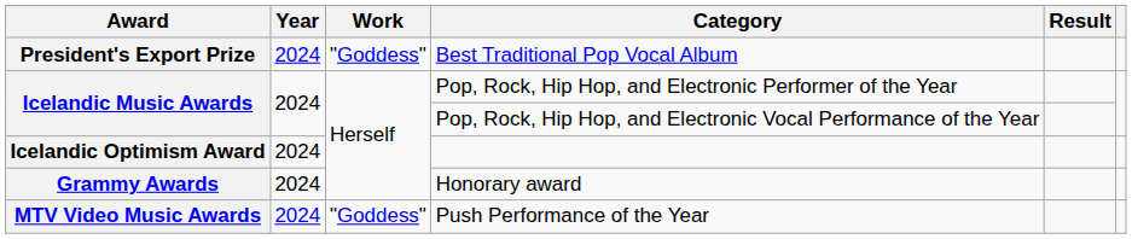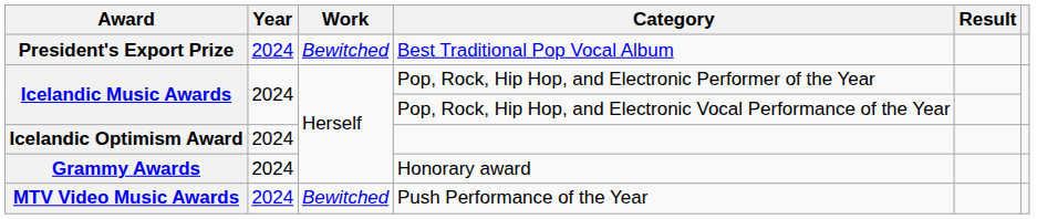Best Traditional Pop Vocal Album | Work: "Goddess" -> Bewitched
Push Performance of the Year | Work: "Goddess" -> Bewitched
